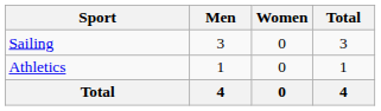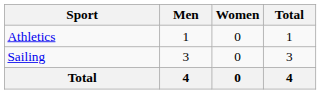rows swapped: Athletics <-> Sailing
